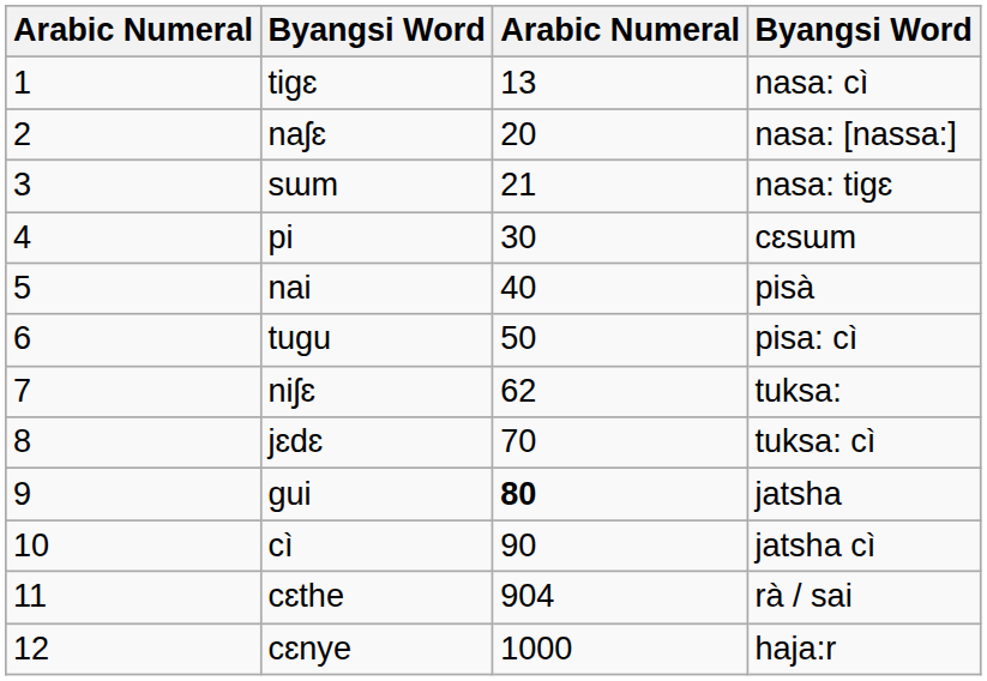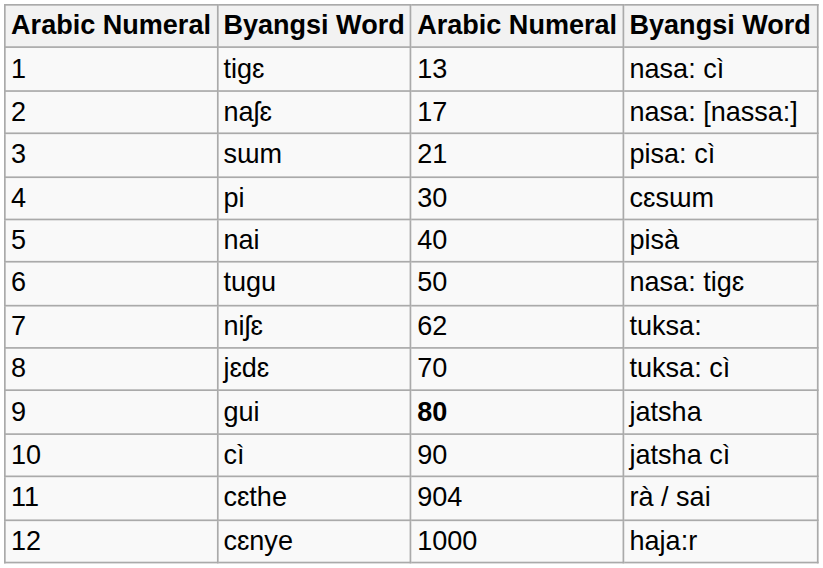naʃɛ | column 3: 20 -> 17
sɯm | column 4: nasa: tiɡɛ -> pisa: cì
tugu | column 4: pisa: cì -> nasa: tiɡɛ
